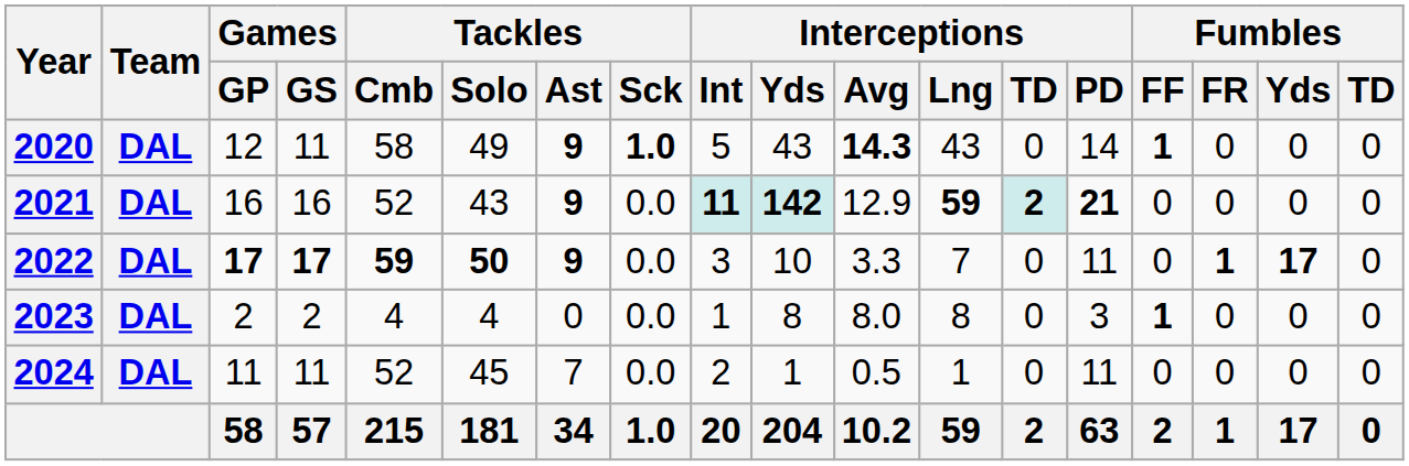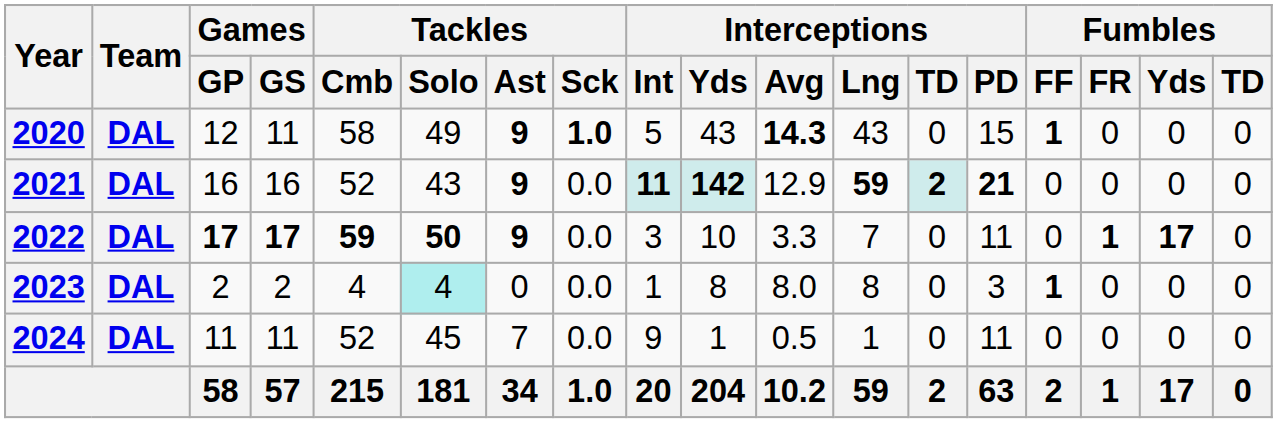2020 | Interceptions / PD: 14 -> 15
2023 | Tackles / Solo: no background -> paleturquoise background
2024 | Interceptions / Int: 2 -> 9
